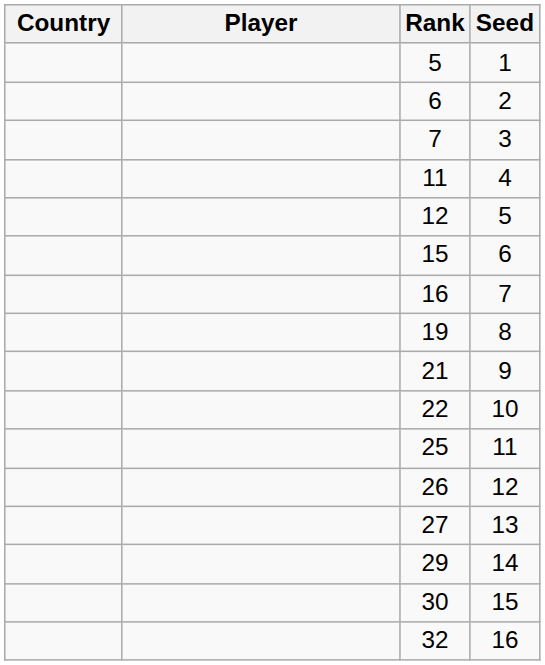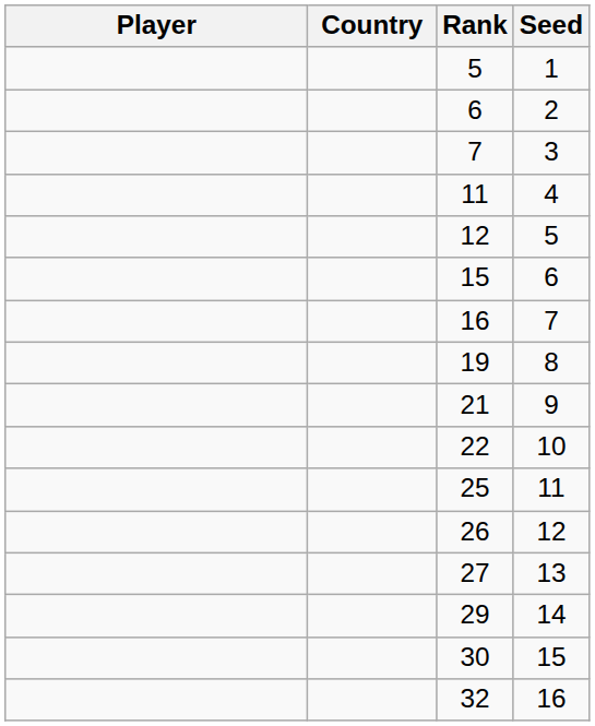columns swapped: Country <-> Player
